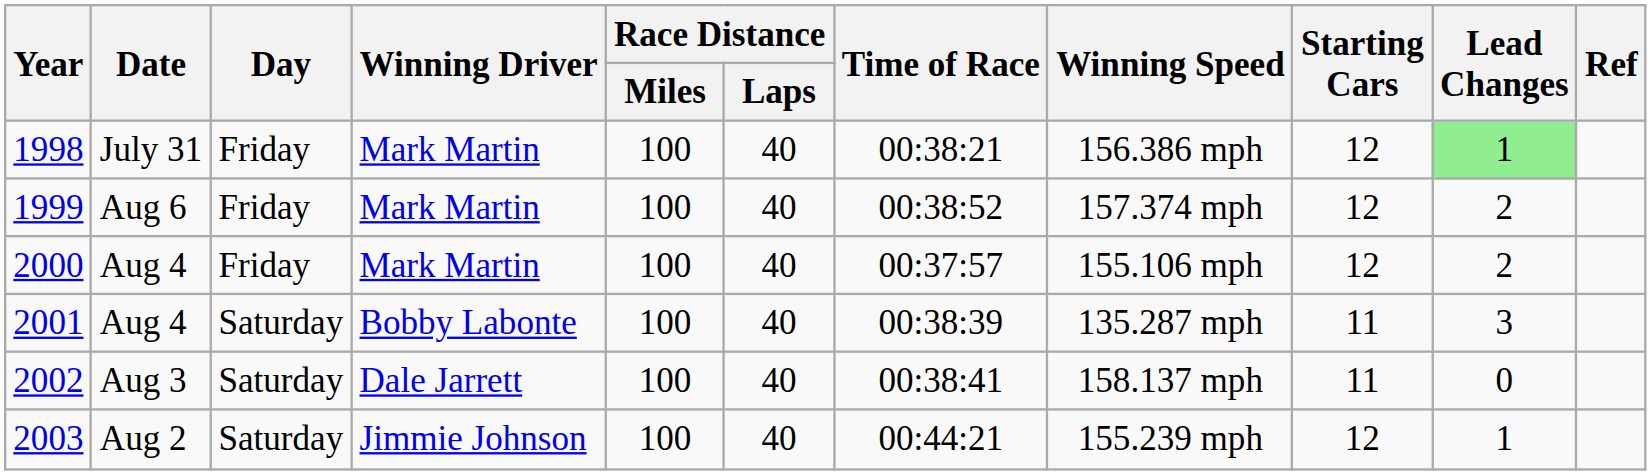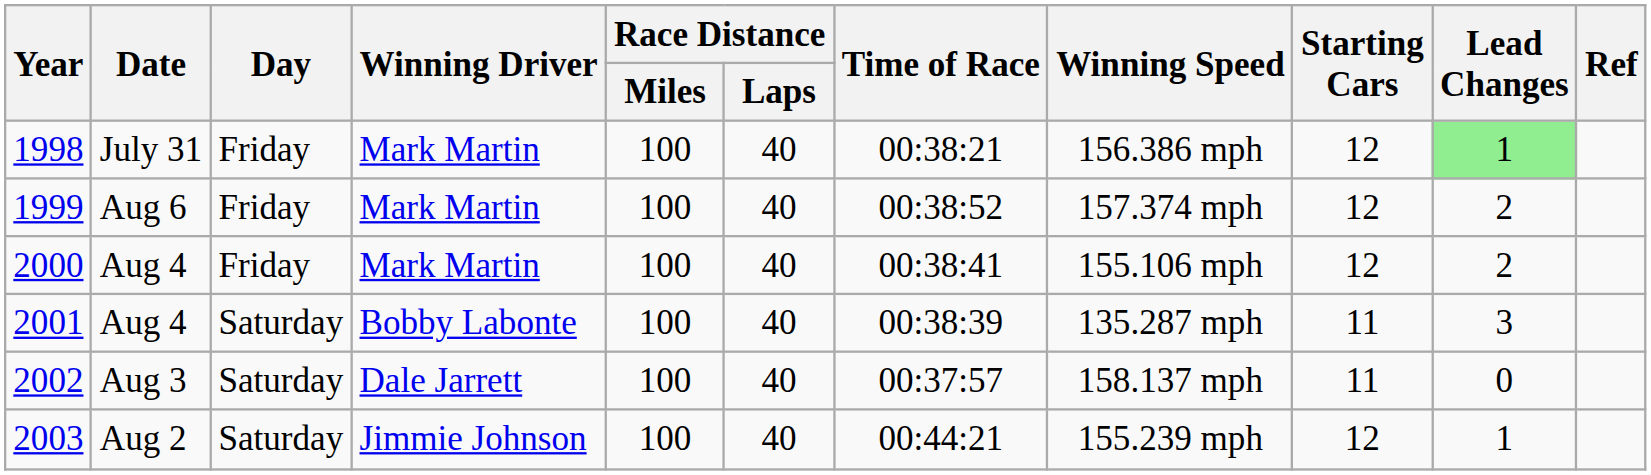2000 | Time of Race: 00:37:57 -> 00:38:41
2002 | Time of Race: 00:38:41 -> 00:37:57
